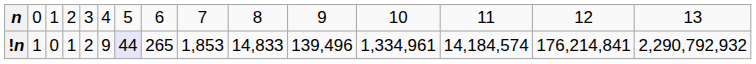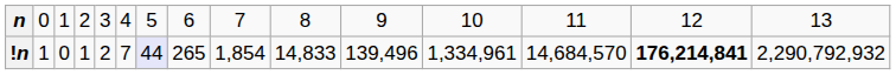!n | column 6: 9 -> 7
!n | column 9: 1,853 -> 1,854
!n | column 13: 14,184,574 -> 14,684,570
!n | column 14: normal -> bold
